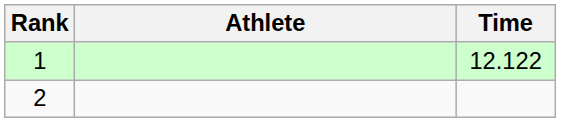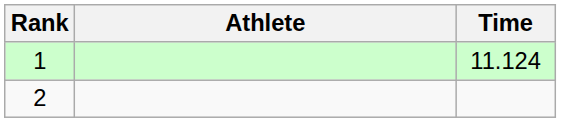1 | Time: 12.122 -> 11.124
